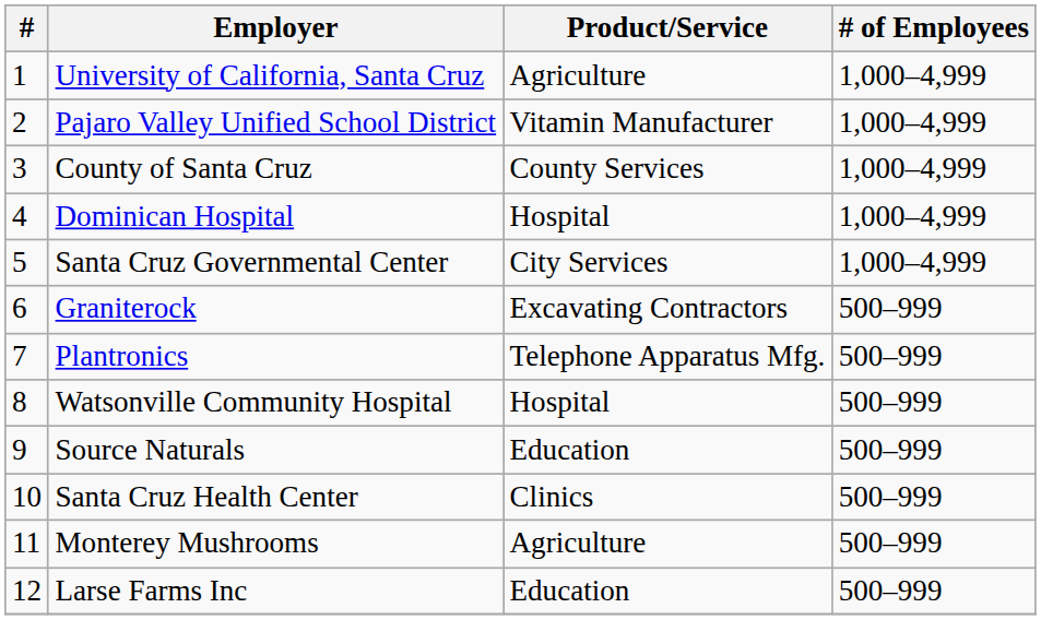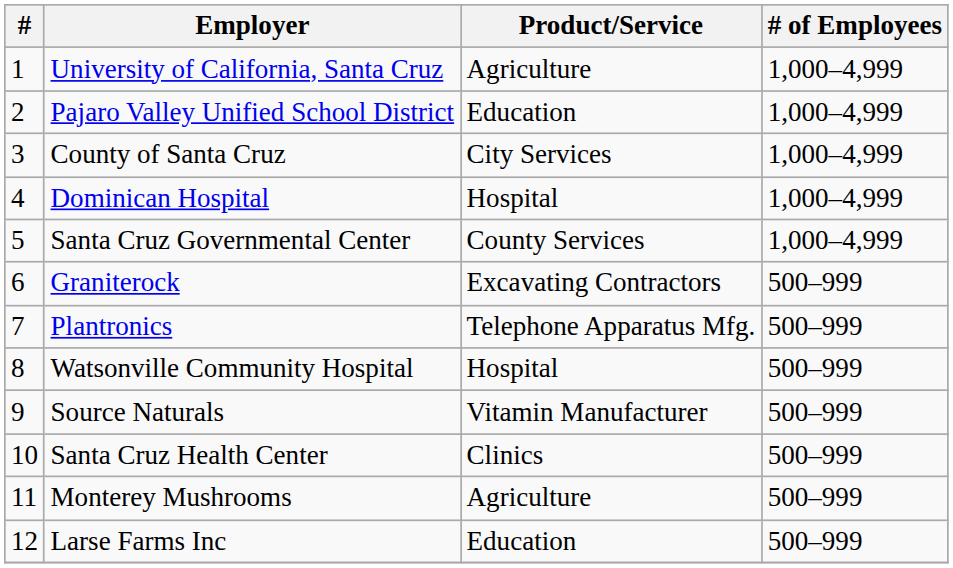Pajaro Valley Unified School District | Product/Service: Vitamin Manufacturer -> Education
County of Santa Cruz | Product/Service: County Services -> City Services
Santa Cruz Governmental Center | Product/Service: City Services -> County Services
Source Naturals | Product/Service: Education -> Vitamin Manufacturer
